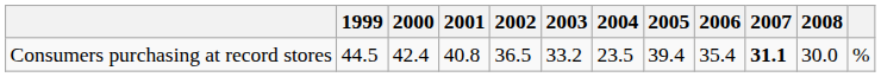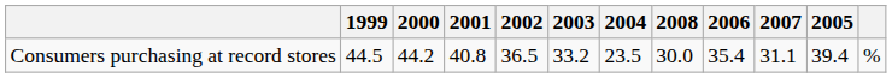columns swapped: 2005 <-> 2008
Consumers purchasing at record stores | 2000: 42.4 -> 44.2
Consumers purchasing at record stores | 2007: bold -> normal
